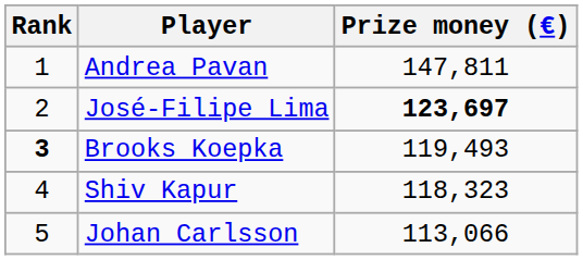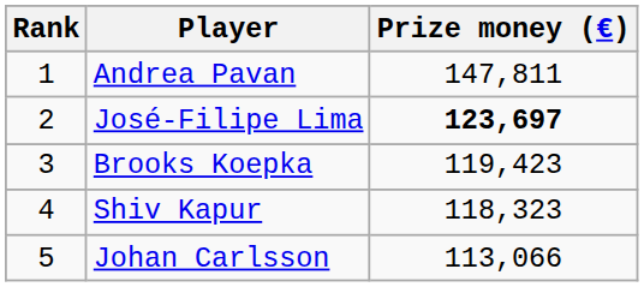Brooks Koepka | Rank: bold -> normal
Brooks Koepka | Prize money (€): 119,493 -> 119,423
